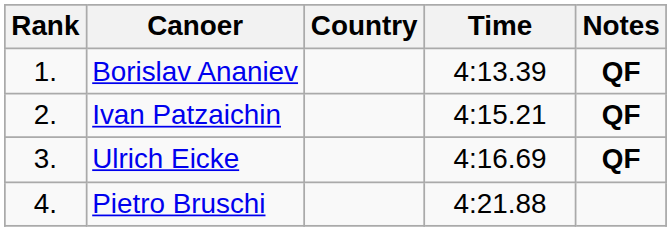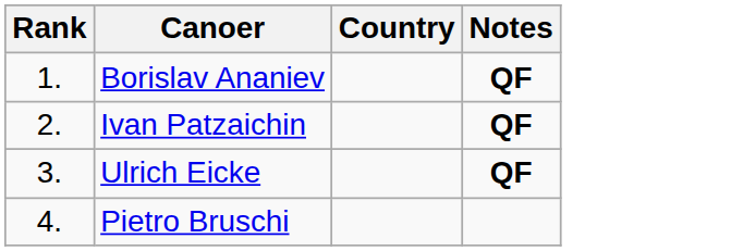- column: Time | 4:13.39 | 4:15.21 | 4:16.69 | 4:21.88
